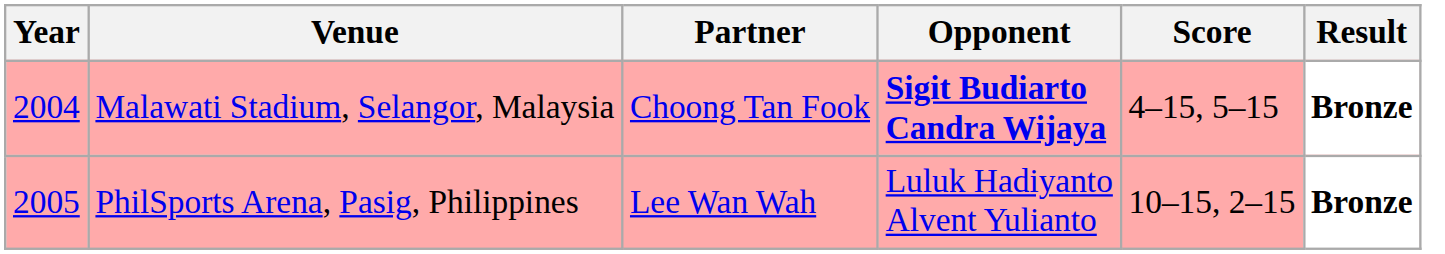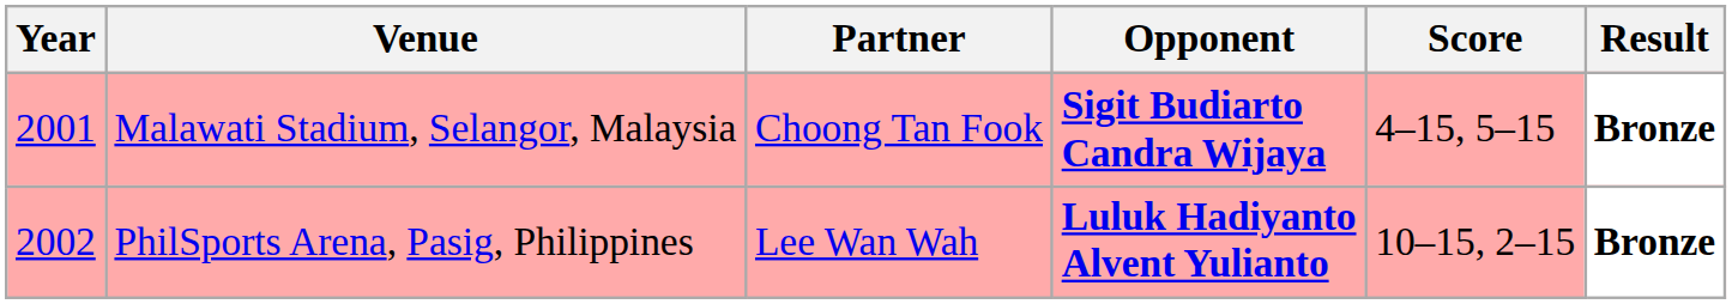Malawati Stadium, Selangor, Malaysia | Year: 2004 -> 2001
PhilSports Arena, Pasig, Philippines | Year: 2005 -> 2002
PhilSports Arena, Pasig, Philippines | Opponent: normal -> bold
